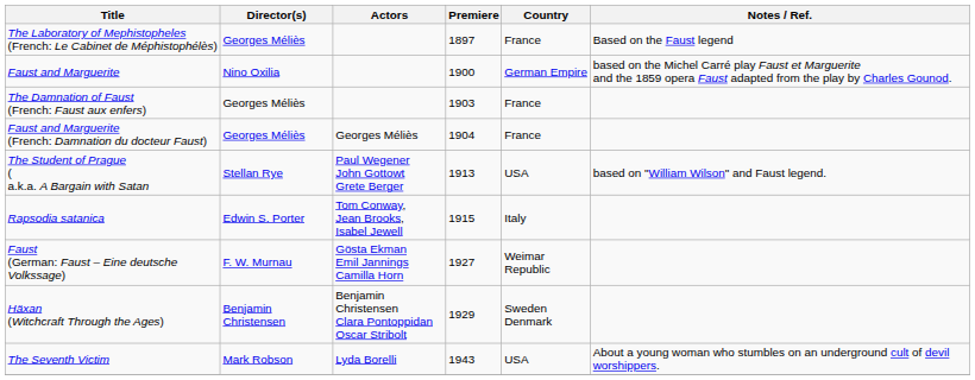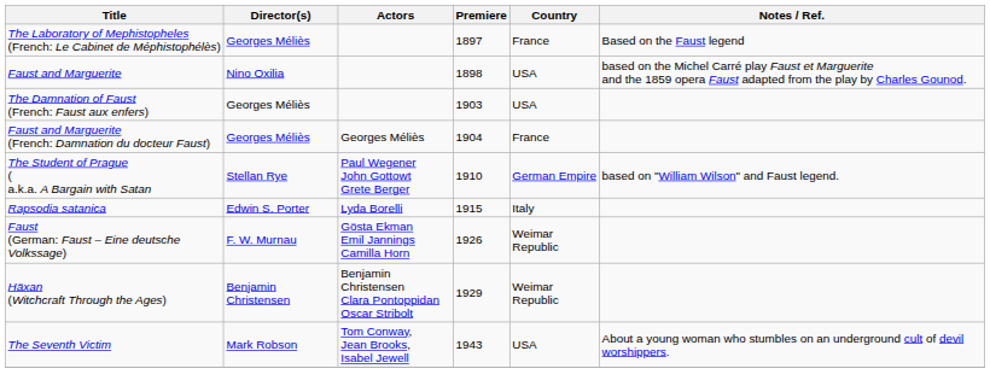Faust and Marguerite | Premiere: 1900 -> 1898
Faust and Marguerite | Country: German Empire -> USA
The Damnation of Faust (French: Faust aux enfers) | Country: France -> USA
The Student of Prague ( a.k.a. A Bargain with Satan | Premiere: 1913 -> 1910
The Student of Prague ( a.k.a. A Bargain with Satan | Country: USA -> German Empire
Rapsodia satanica | Actors: Tom Conway, Jean Brooks, Isabel Jewell -> Lyda Borelli
Faust (German: Faust – Eine deutsche Volkssage) | Premiere: 1927 -> 1926
Häxan (Witchcraft Through the Ages) | Country: Sweden Denmark -> Weimar Republic
The Seventh Victim | Actors: Lyda Borelli -> Tom Conway, Jean Brooks, Isabel Jewell
